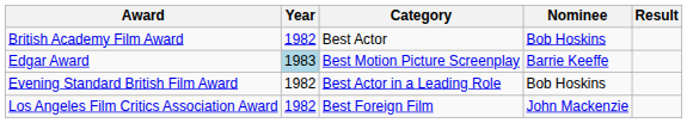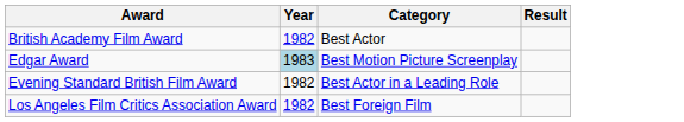- column: Nominee | Bob Hoskins | Barrie Keeffe | Bob Hoskins | John Mackenzie
